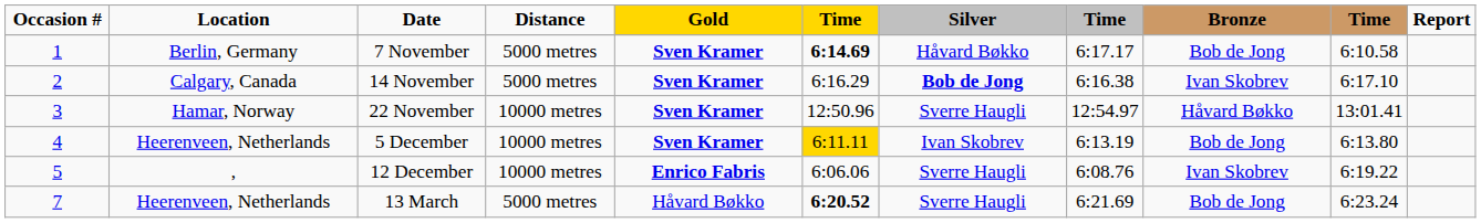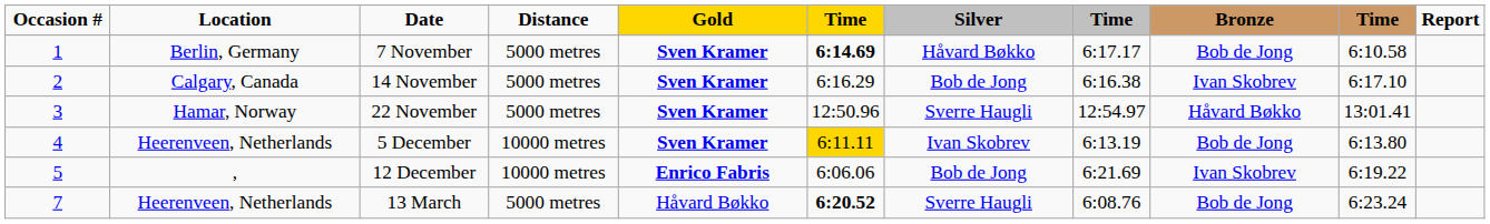14 November | Silver: bold -> normal
22 November | Distance: 10000 metres -> 5000 metres
12 December | Silver: Sverre Haugli -> Bob de Jong
12 December | column 8: 6:08.76 -> 6:21.69
13 March | column 8: 6:21.69 -> 6:08.76
